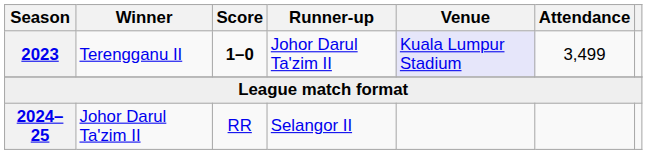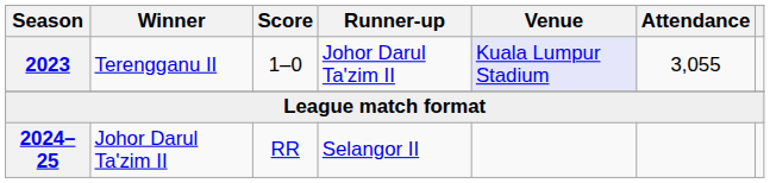Terengganu II | Score: bold -> normal
Terengganu II | Attendance: 3,499 -> 3,055
